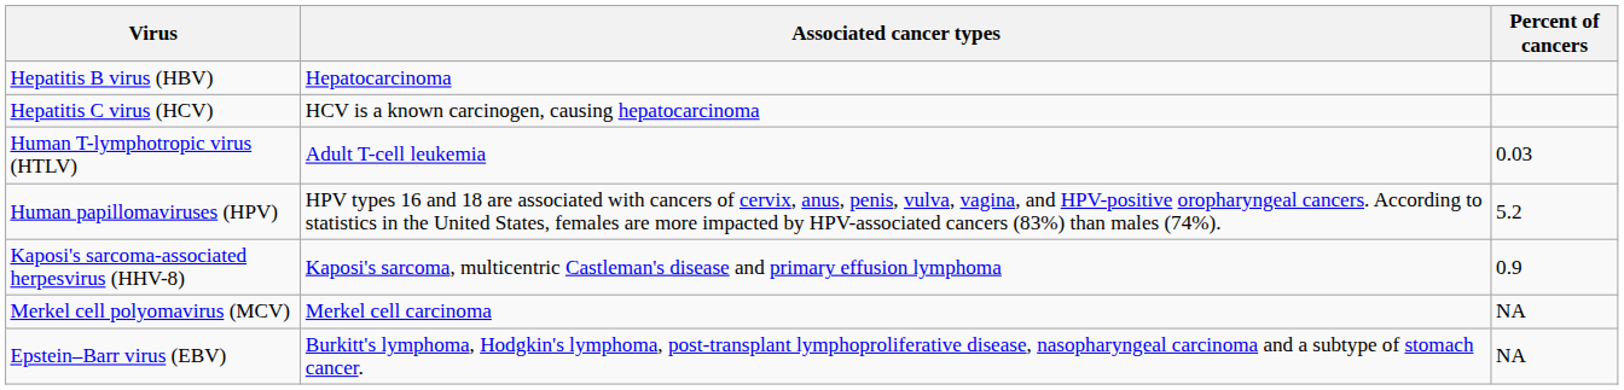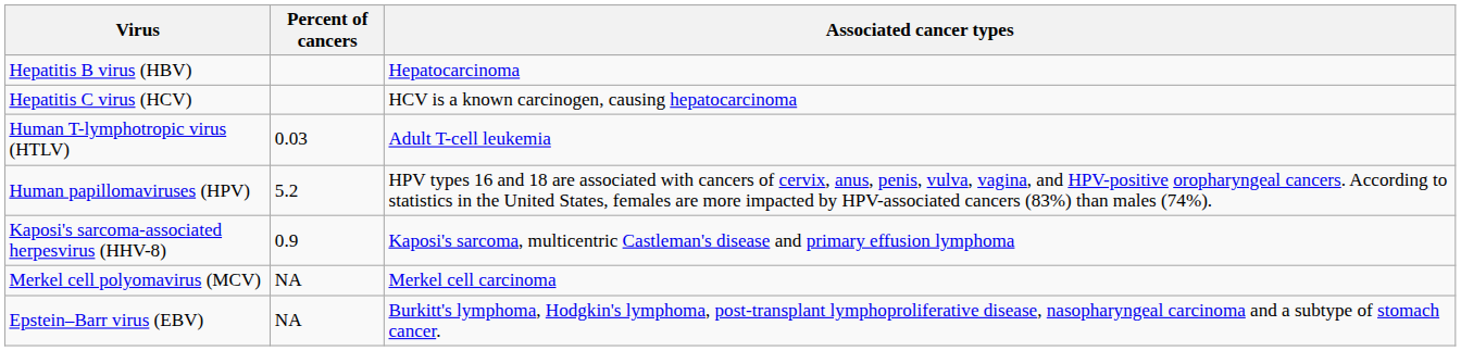columns swapped: Percent of cancers <-> Associated cancer types
